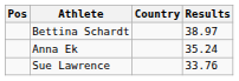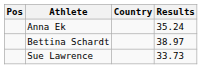rows swapped: Bettina Schardt <-> Anna Ek
Sue Lawrence | Results: 33.76 -> 33.73
